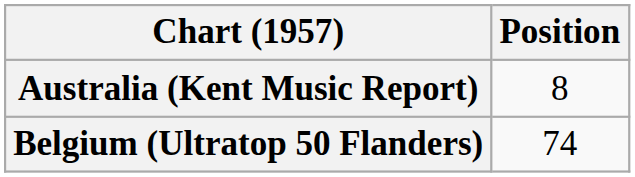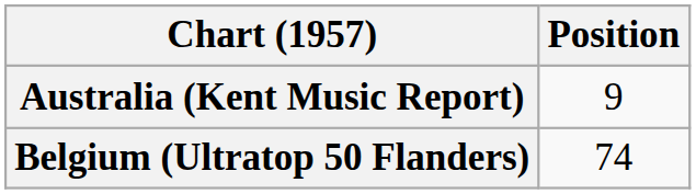Australia (Kent Music Report) | Position: 8 -> 9
